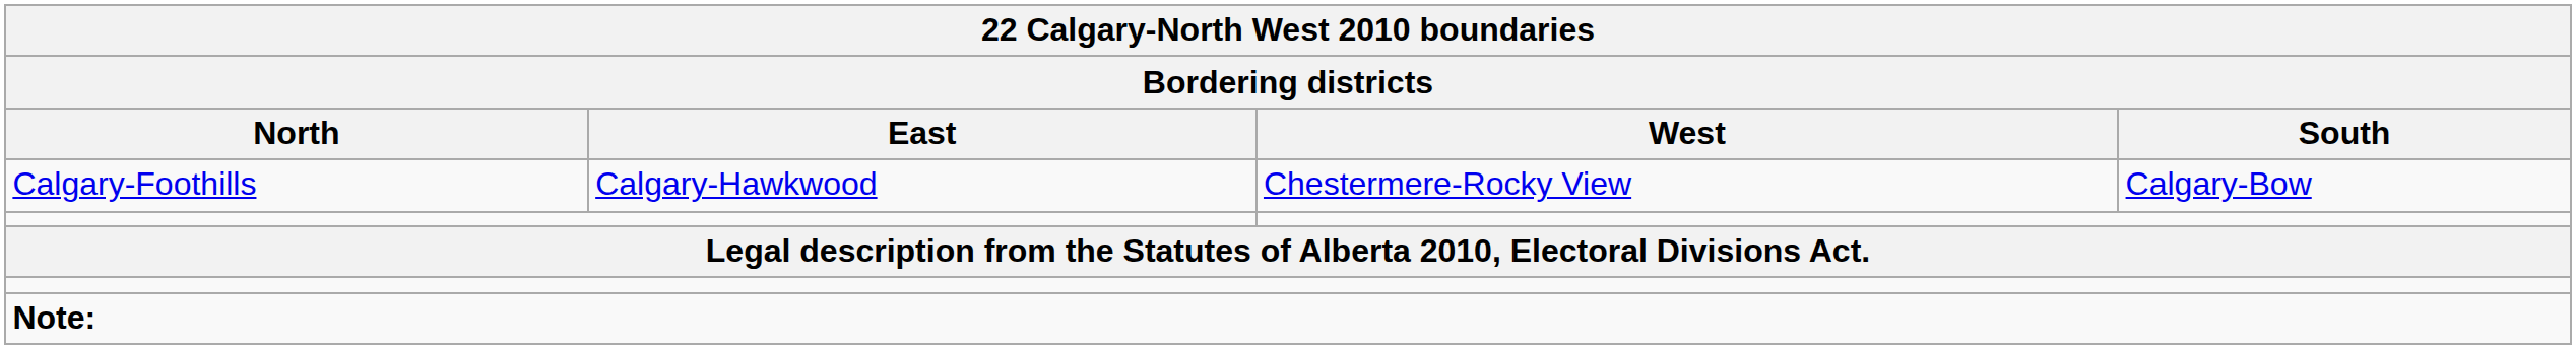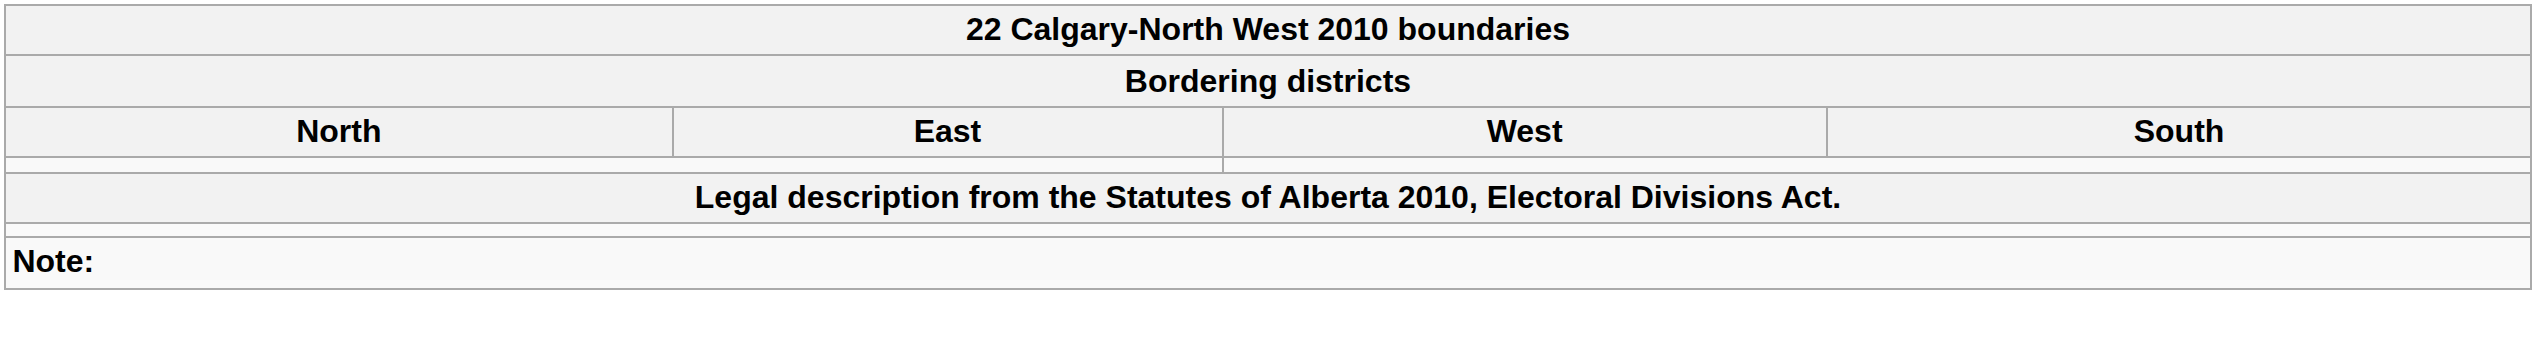- row: Calgary-Foothills | Calgary-Hawkwood | Chestermere-Rocky View | Calgary-Bow
